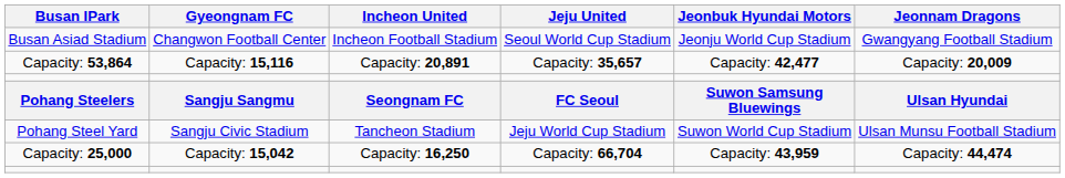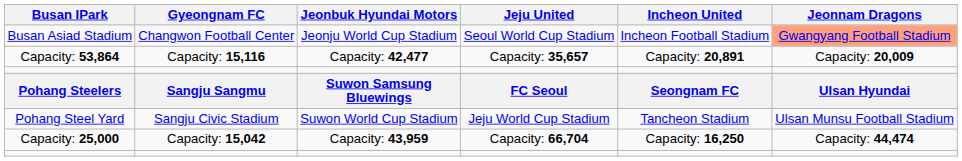columns swapped: Incheon United <-> Jeonbuk Hyundai Motors
Busan Asiad Stadium | Jeonnam Dragons: no background -> lightsalmon background
